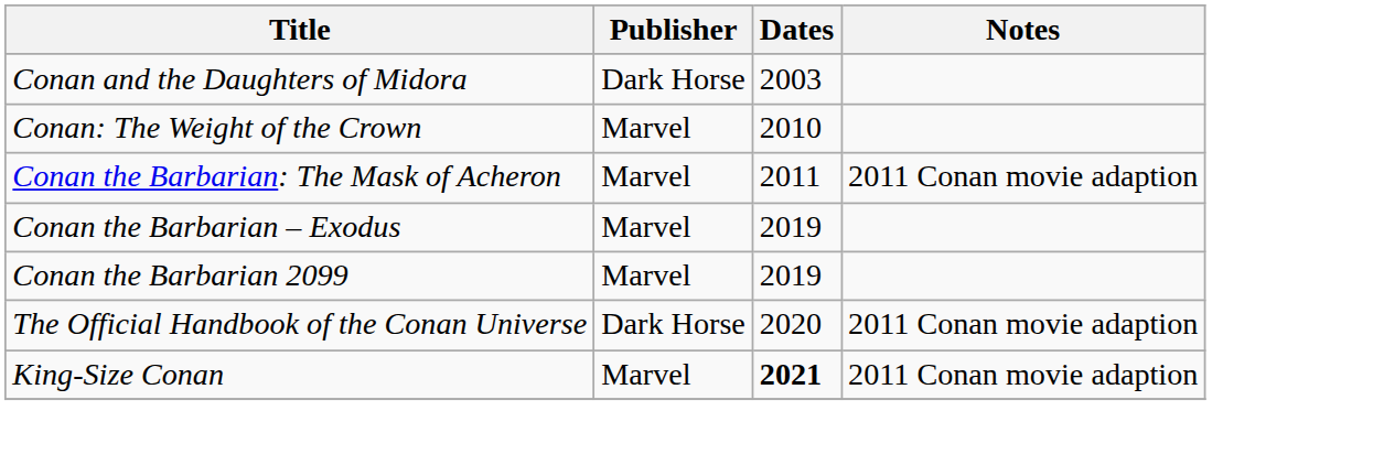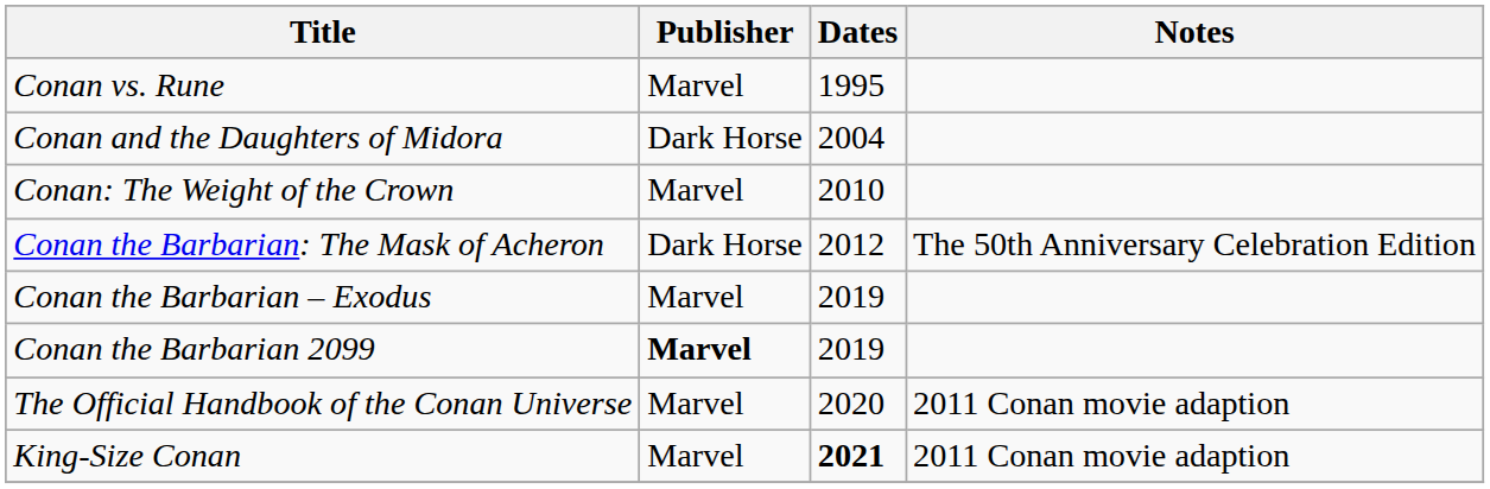+ row: Conan vs. Rune | Marvel | 1995
Conan and the Daughters of Midora | Dates: 2003 -> 2004
Conan the Barbarian: The Mask of Acheron | Publisher: Marvel -> Dark Horse
Conan the Barbarian: The Mask of Acheron | Dates: 2011 -> 2012
Conan the Barbarian: The Mask of Acheron | Notes: 2011 Conan movie adaption -> The 50th Anniversary Celebration Edition
Conan the Barbarian 2099 | Publisher: normal -> bold
The Official Handbook of the Conan Universe | Publisher: Dark Horse -> Marvel
